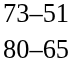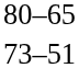rows swapped: 80–65 <-> 73–51
